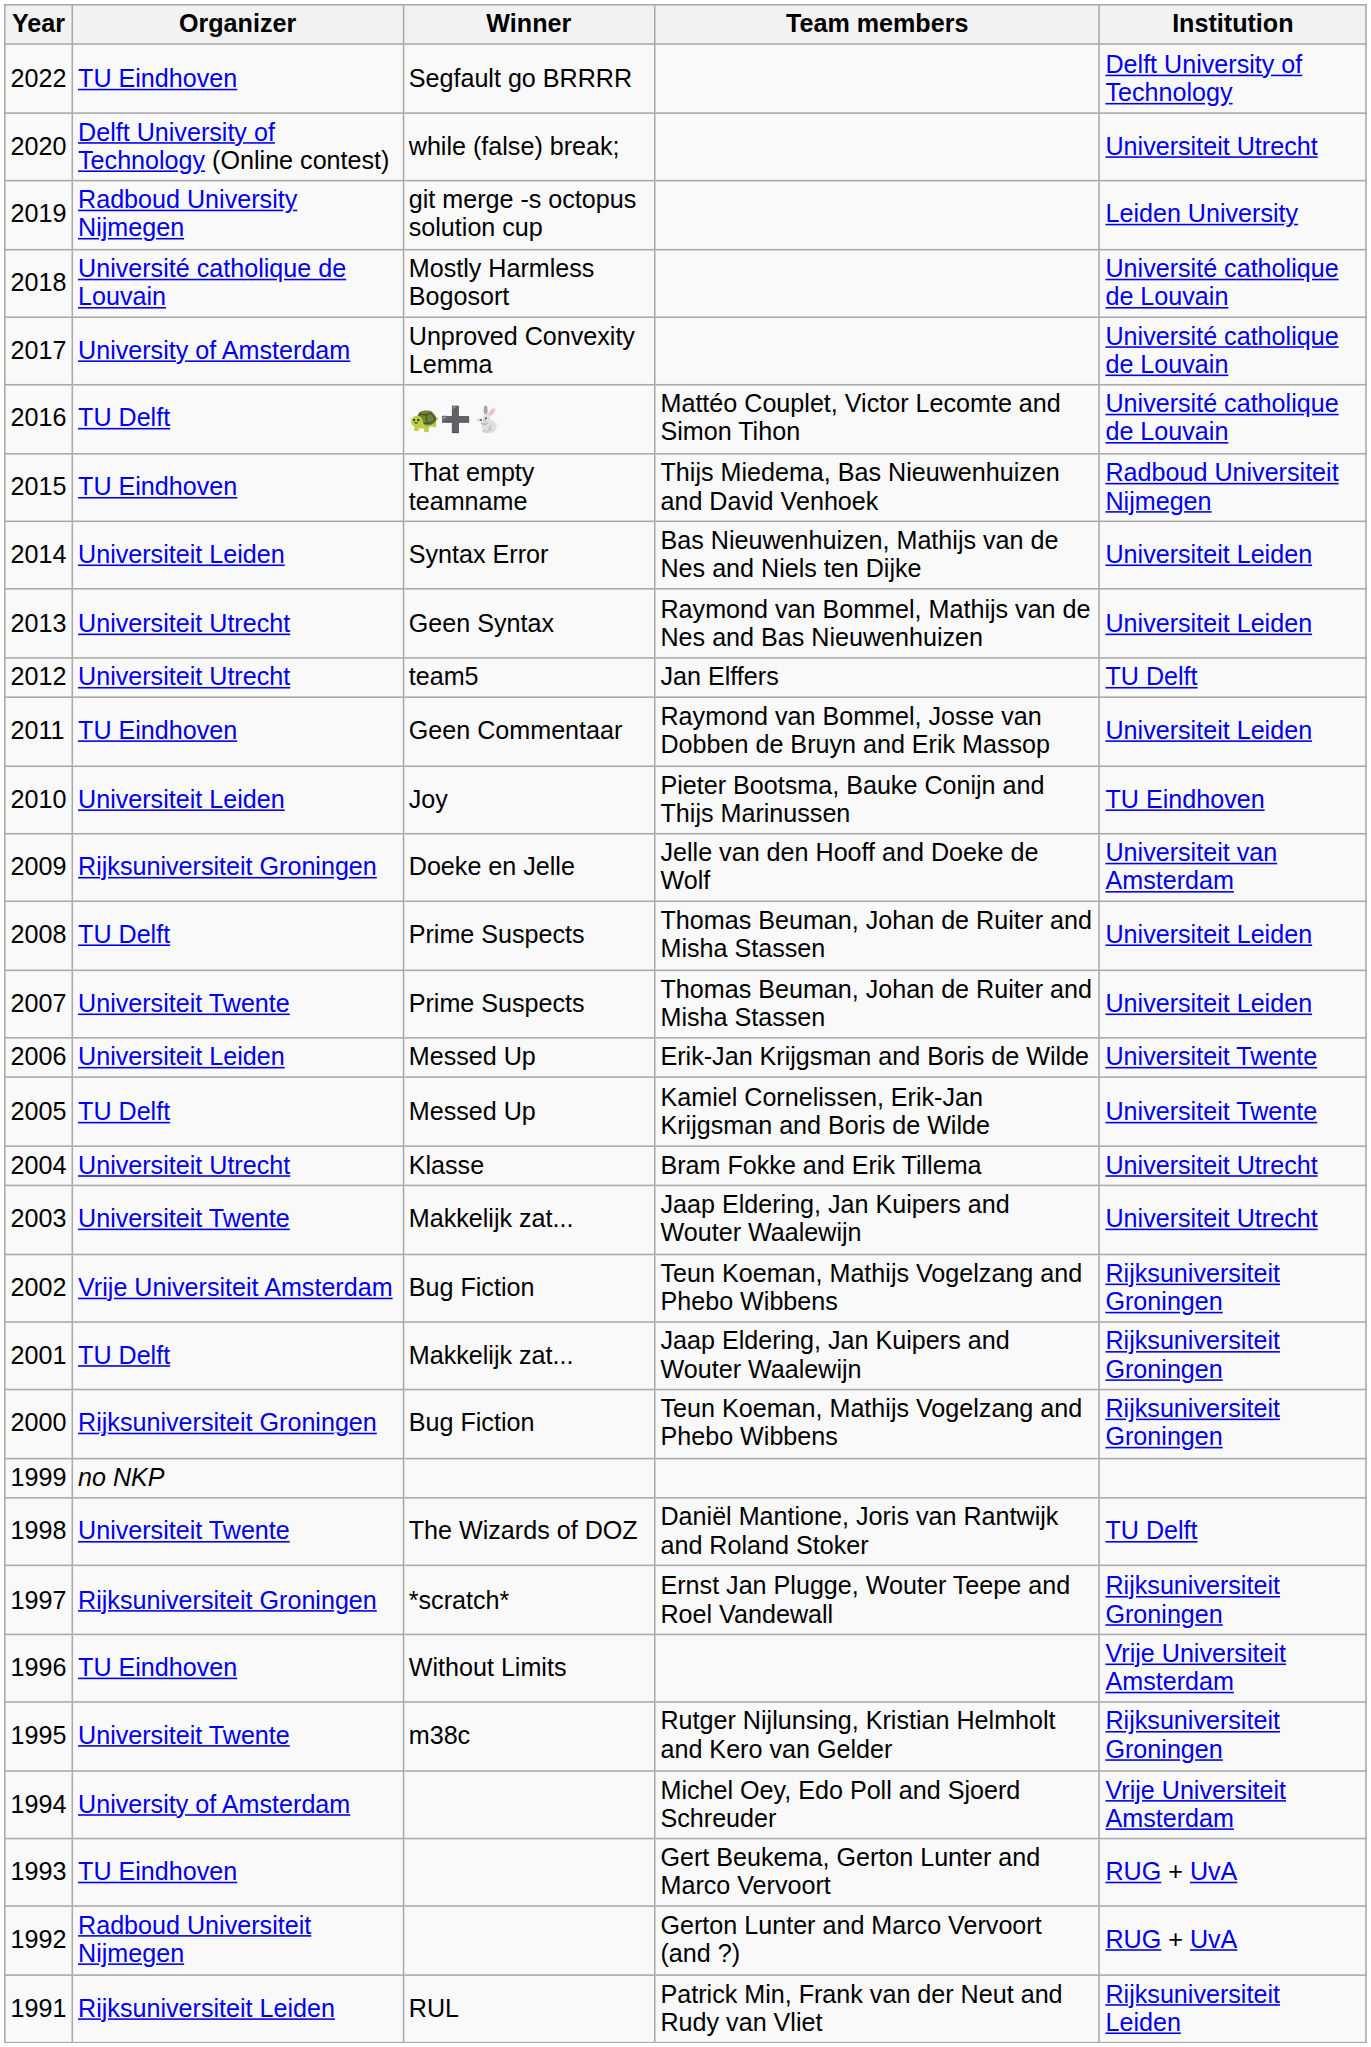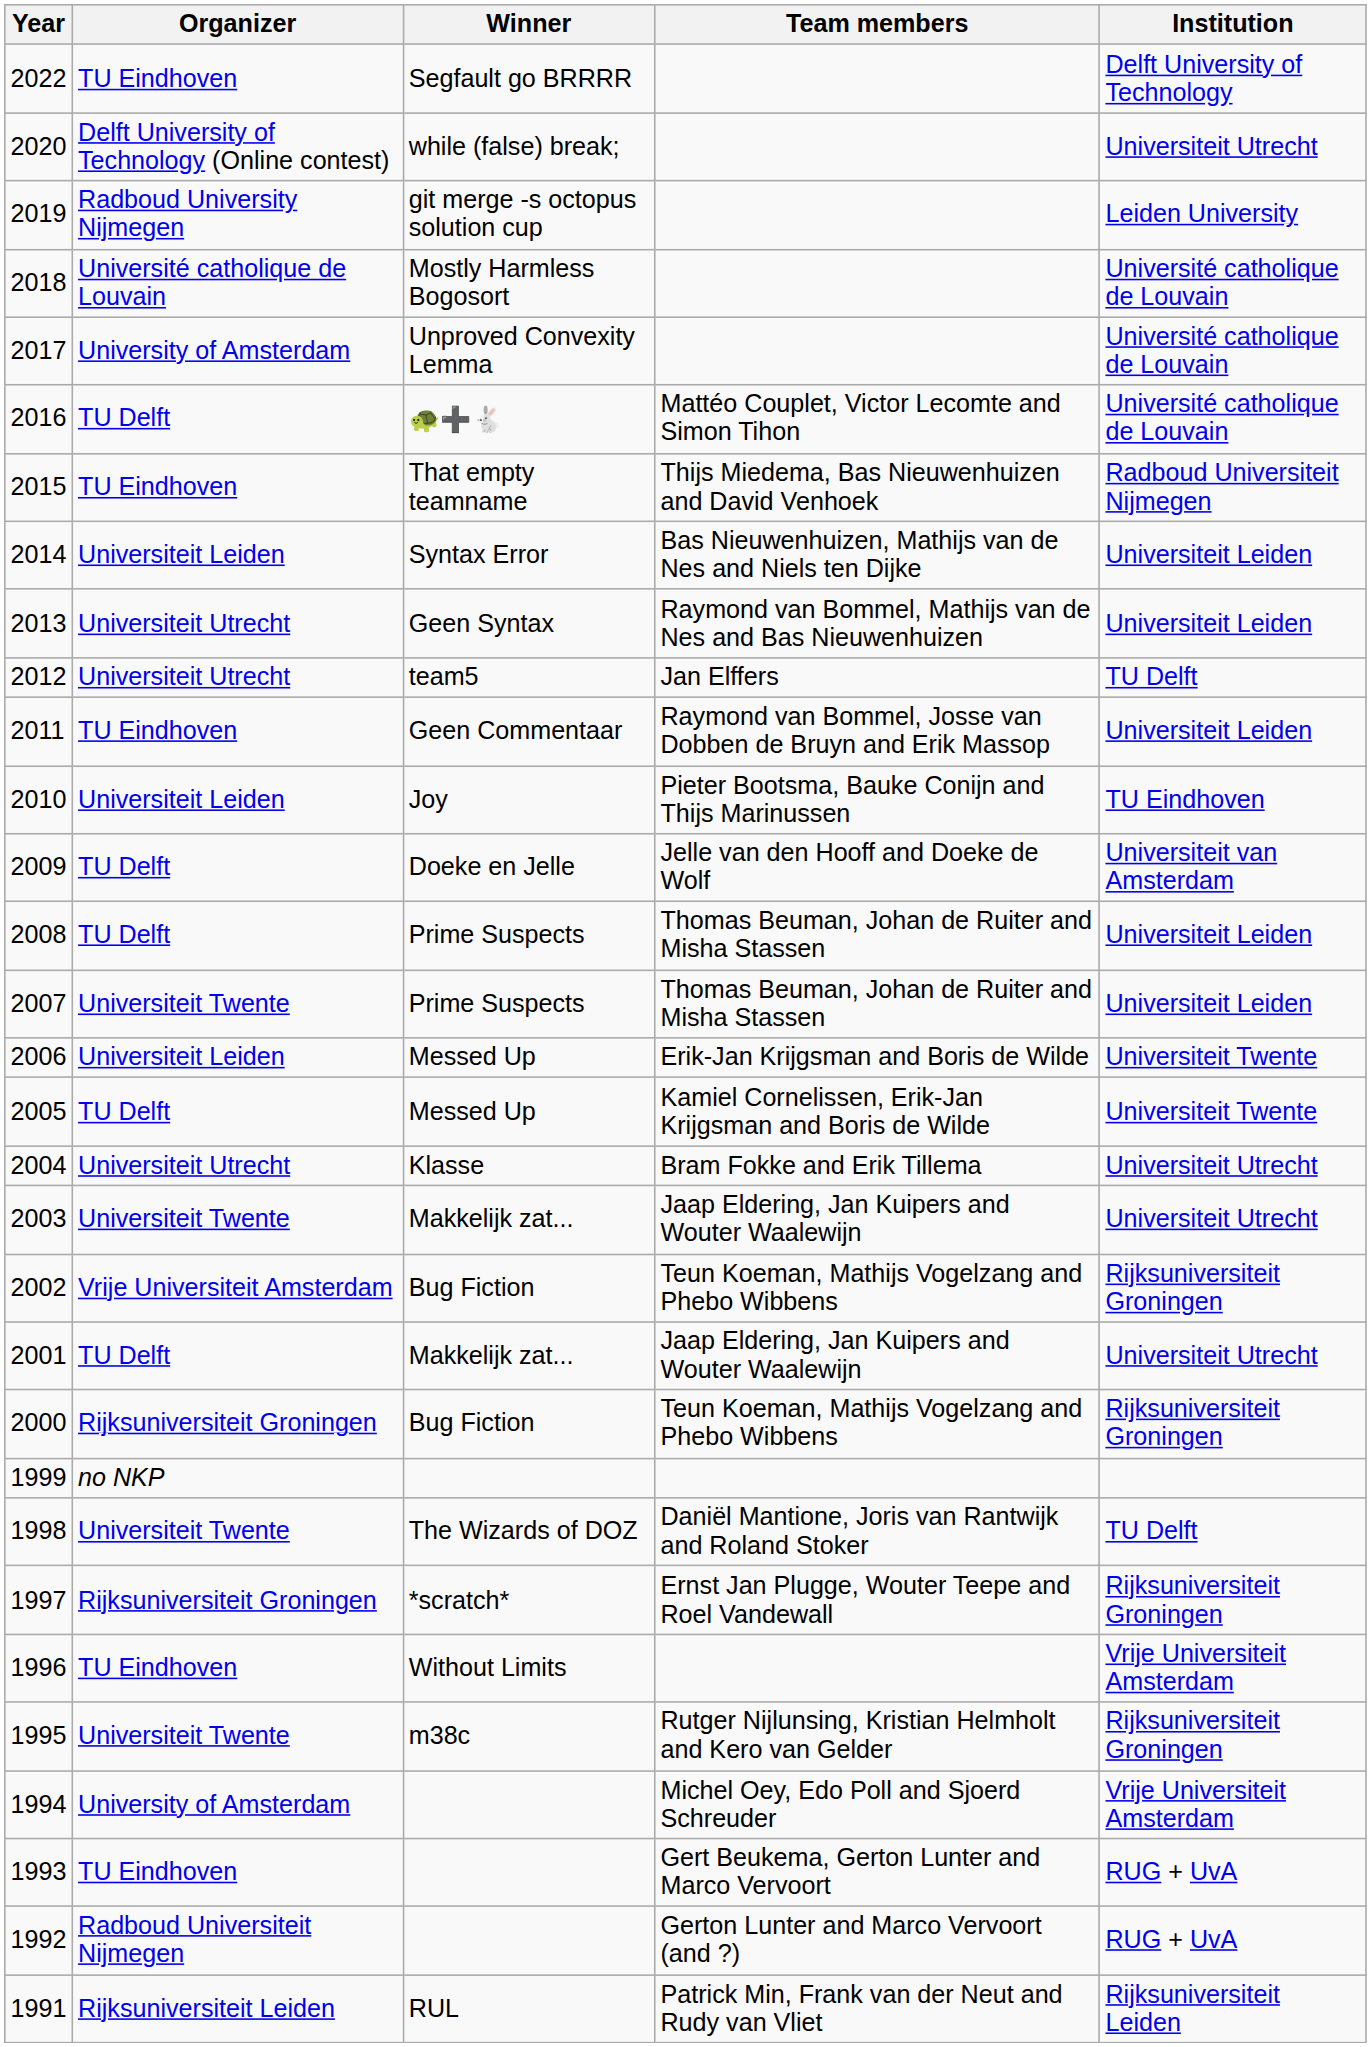2009 | Organizer: Rijksuniversiteit Groningen -> TU Delft
2001 | Institution: Rijksuniversiteit Groningen -> Universiteit Utrecht
